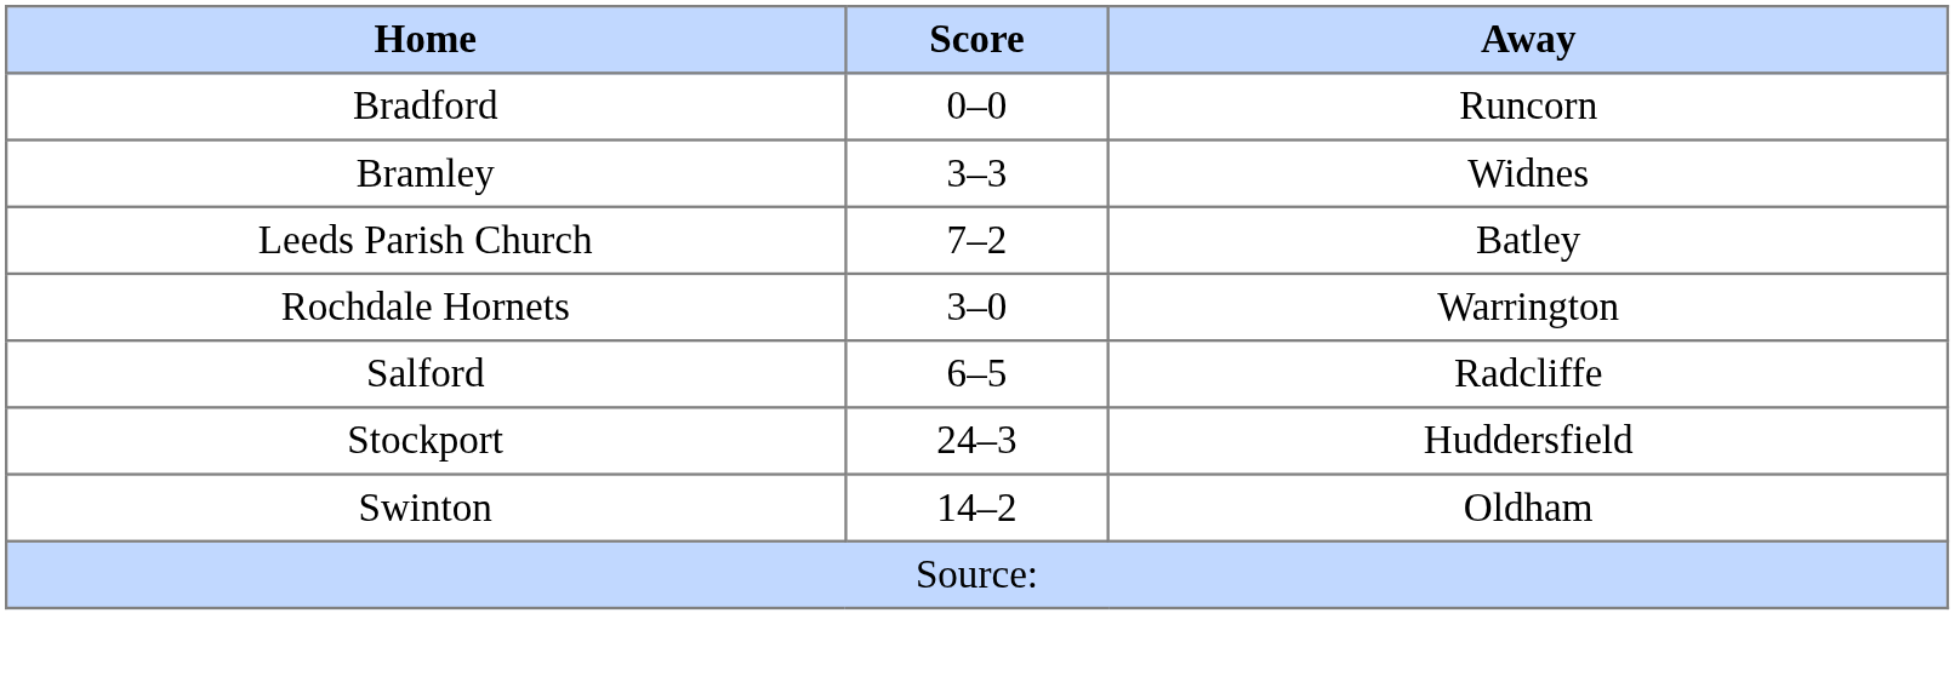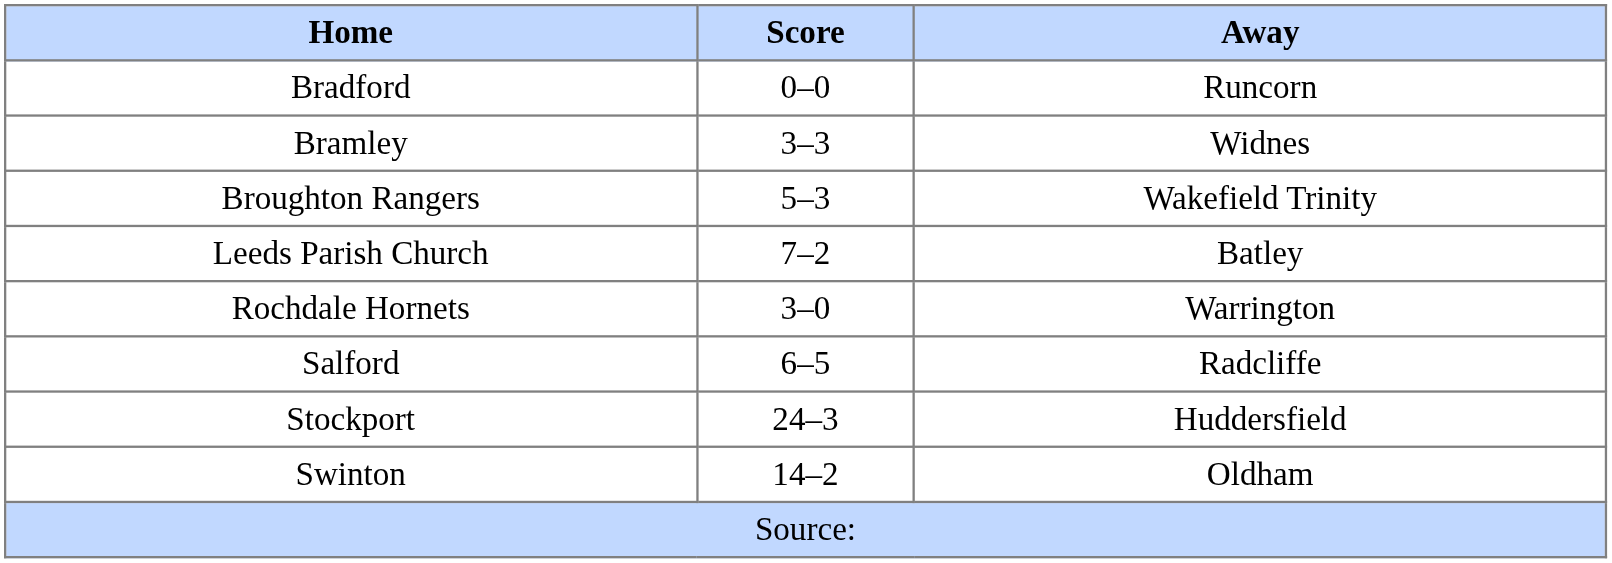+ row: Broughton Rangers | 5–3 | Wakefield Trinity
